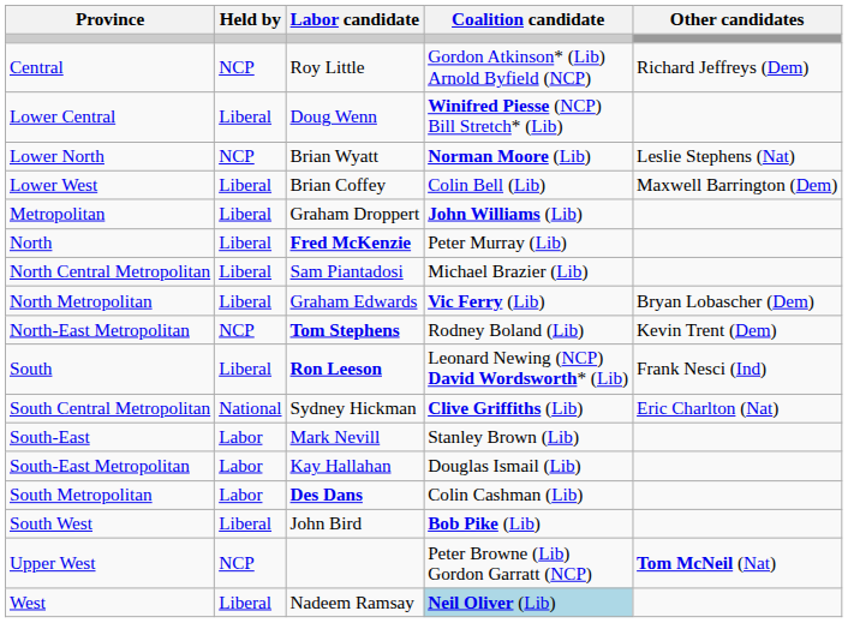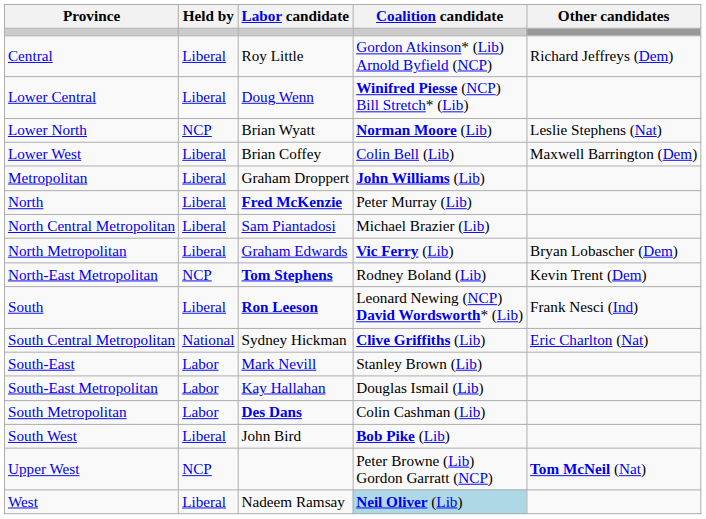Central | Held by: NCP -> Liberal
